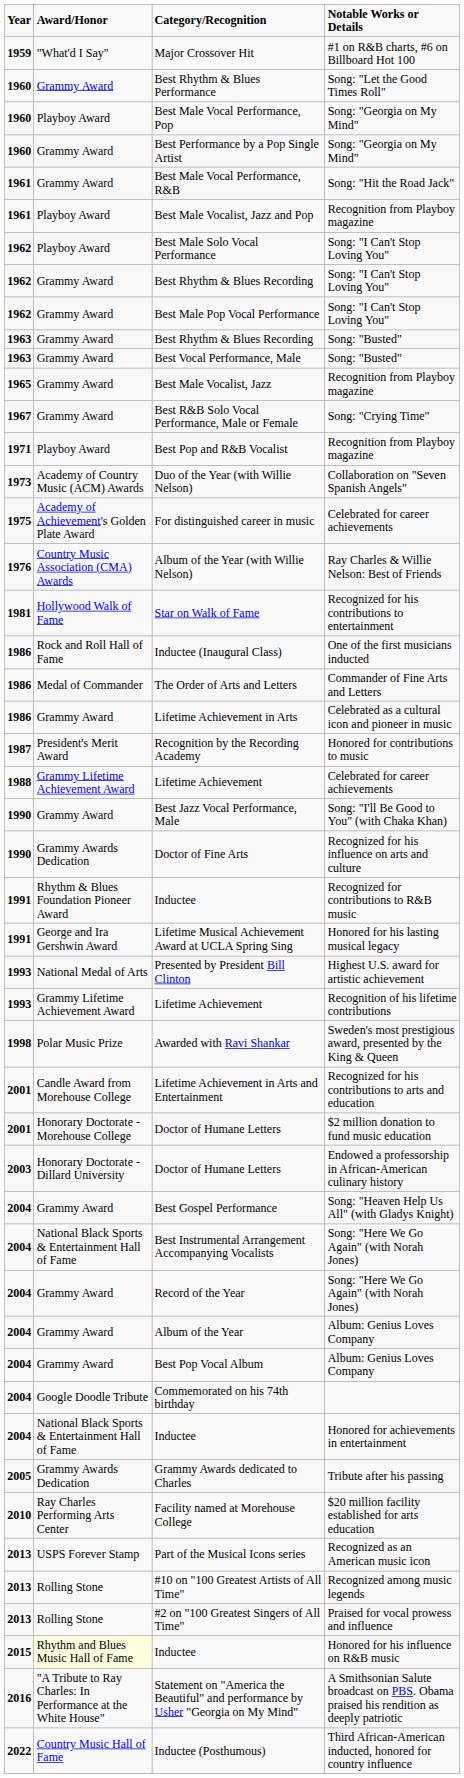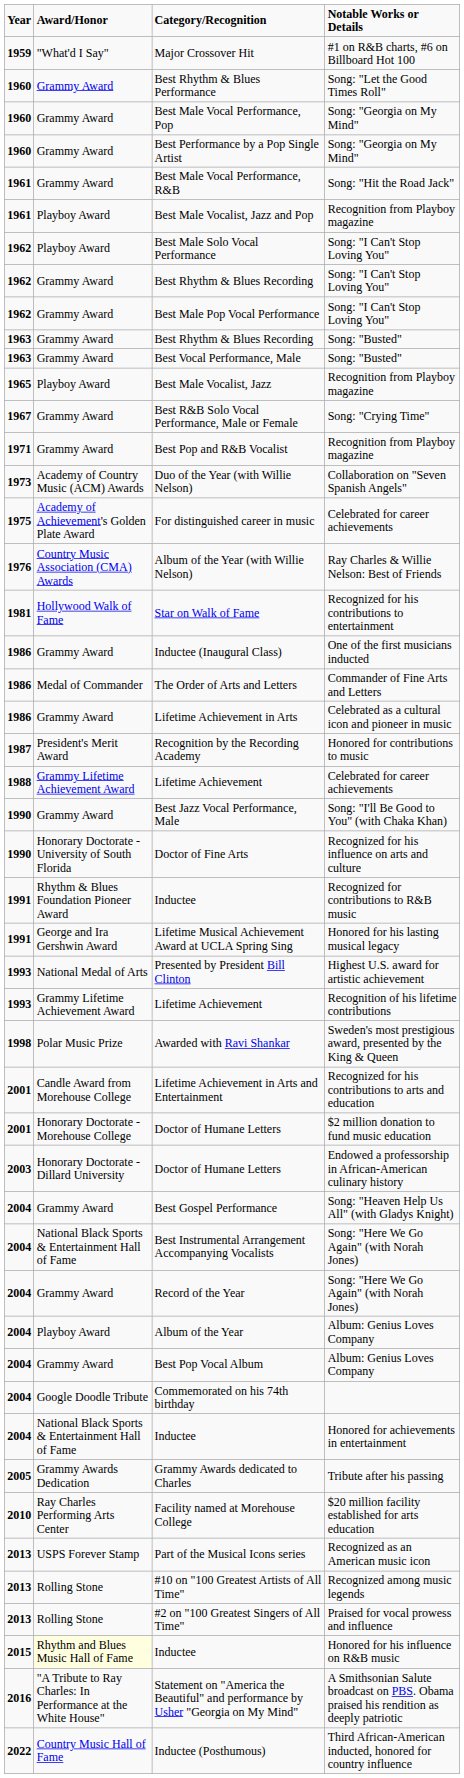Best Male Vocal Performance, Pop | Award/Honor: Playboy Award -> Grammy Award
Best Male Vocalist, Jazz | Award/Honor: Grammy Award -> Playboy Award
Best Pop and R&B Vocalist | Award/Honor: Playboy Award -> Grammy Award
Inductee (Inaugural Class) | Award/Honor: Rock and Roll Hall of Fame -> Grammy Award
Doctor of Fine Arts | Award/Honor: Grammy Awards Dedication -> Honorary Doctorate - University of South Florida
Album of the Year | Award/Honor: Grammy Award -> Playboy Award
